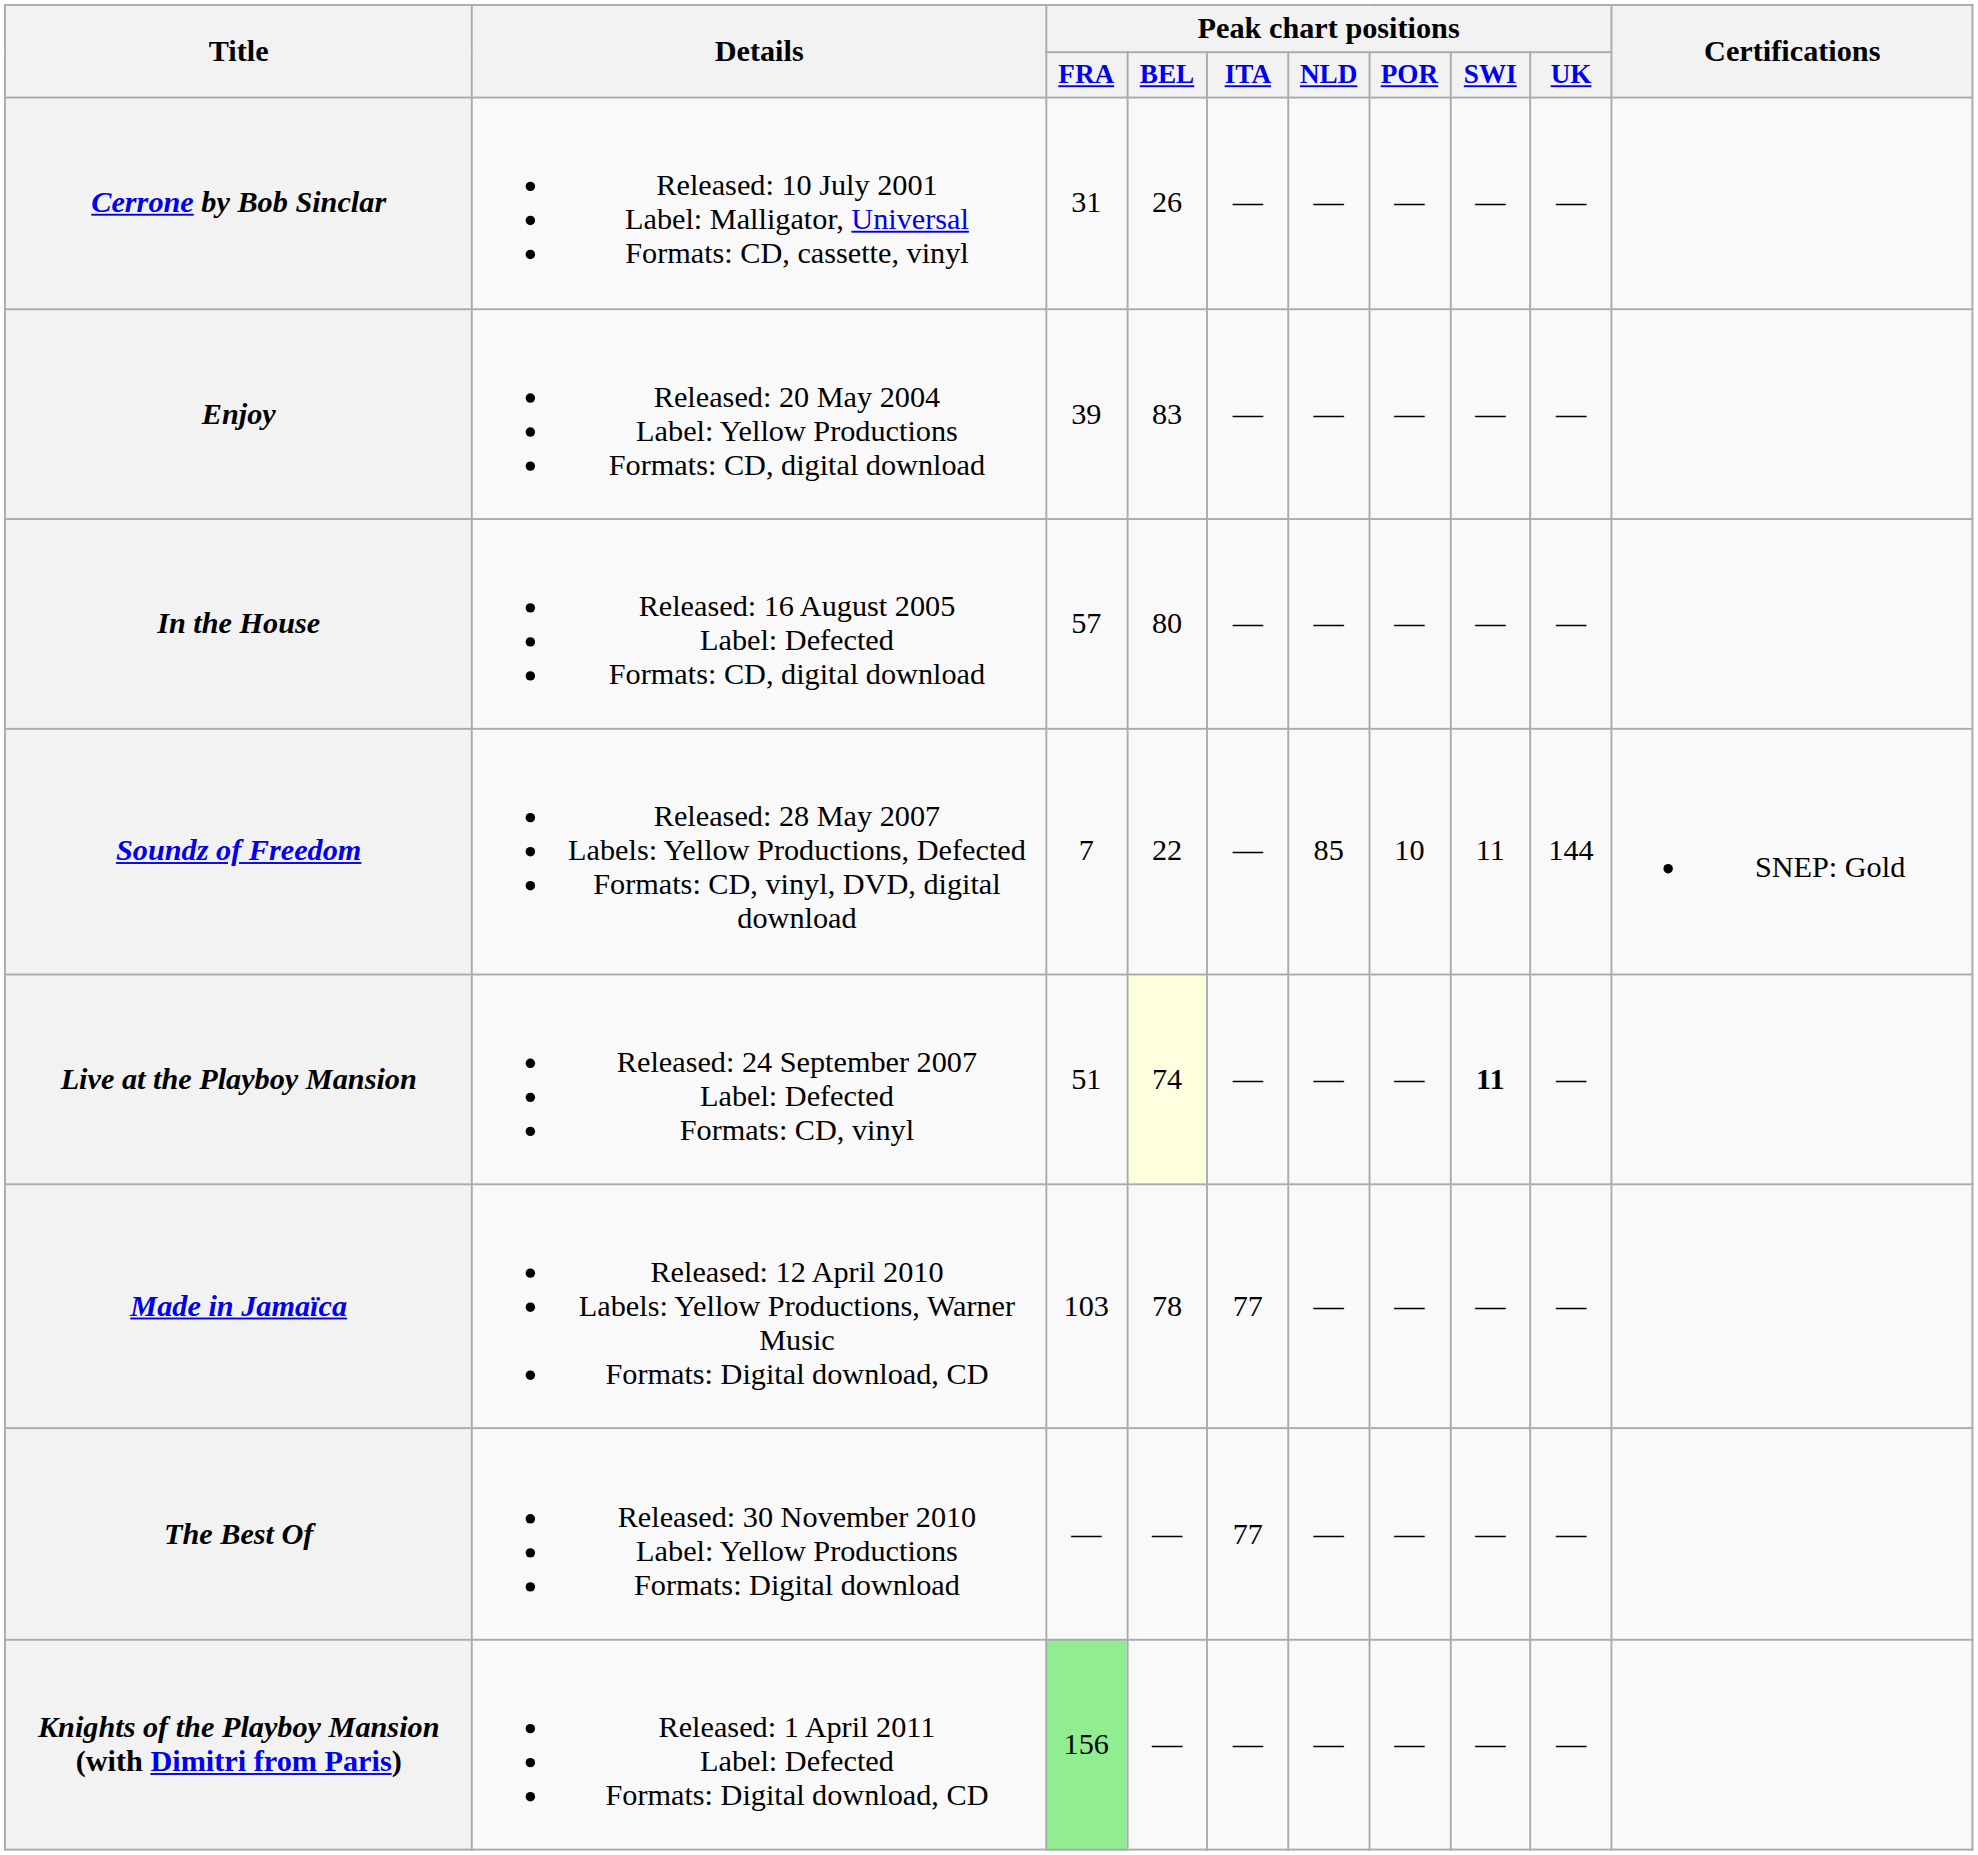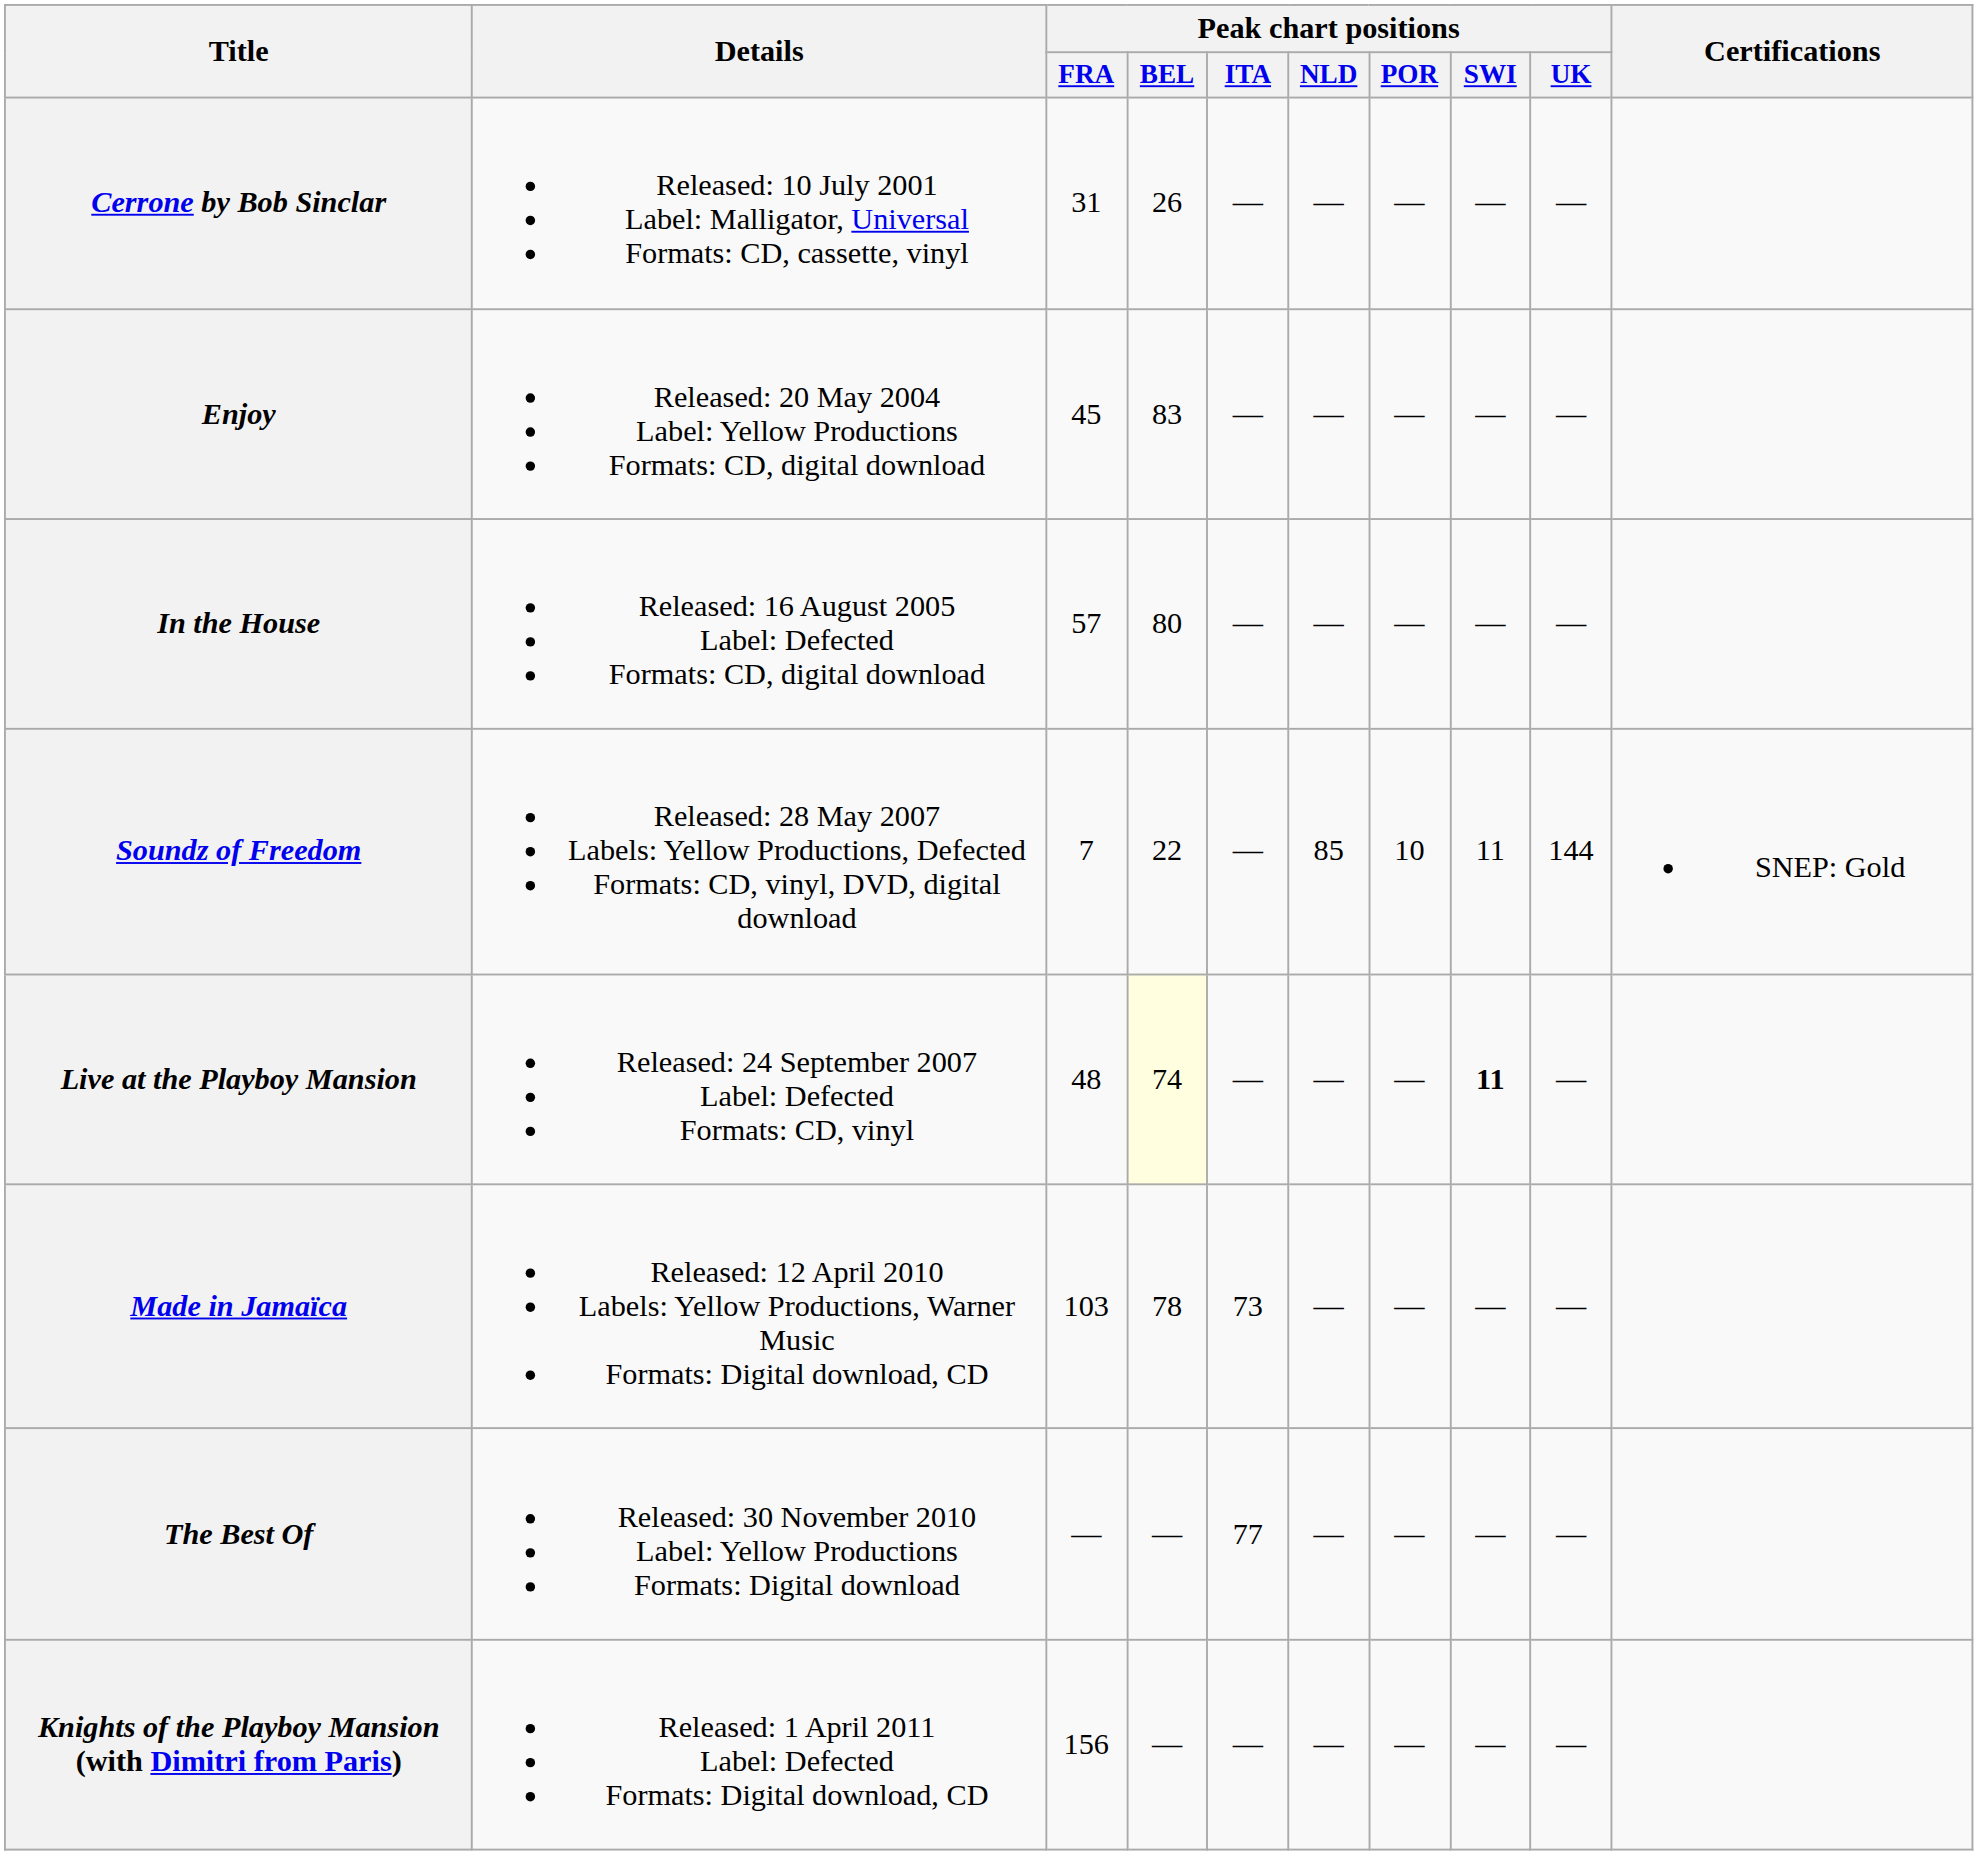Enjoy | Peak chart positions / FRA: 39 -> 45
Live at the Playboy Mansion | Peak chart positions / FRA: 51 -> 48
Made in Jamaïca | Peak chart positions / ITA: 77 -> 73
Knights of the Playboy Mansion (with Dimitri from Paris) | Peak chart positions / FRA: lightgreen background -> no background
